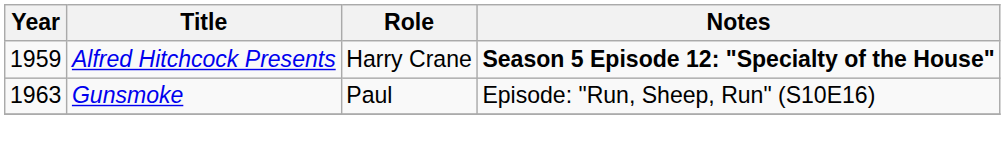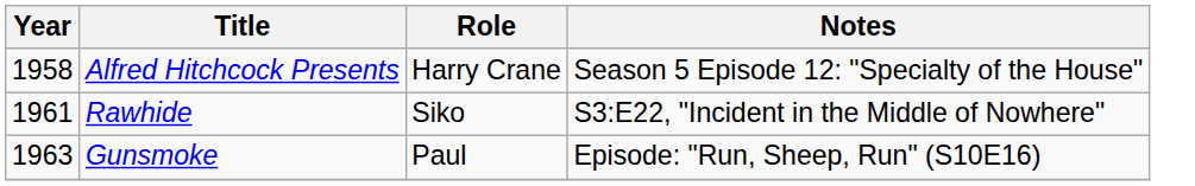Alfred Hitchcock Presents | Year: 1959 -> 1958
Alfred Hitchcock Presents | Notes: bold -> normal
+ row: 1961 | Rawhide | Siko | S3:E22, "Incident in the Middle of Nowhere"
